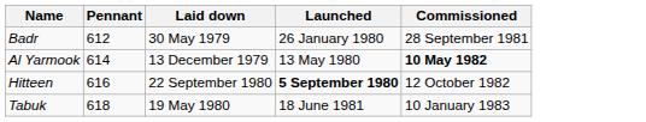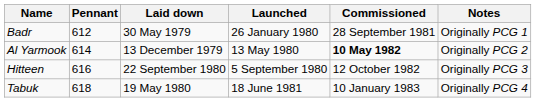+ column: Notes | Originally PCG 1 | Originally PCG 2 | Originally PCG 3 | Originally PCG 4
Hitteen | Launched: bold -> normal
